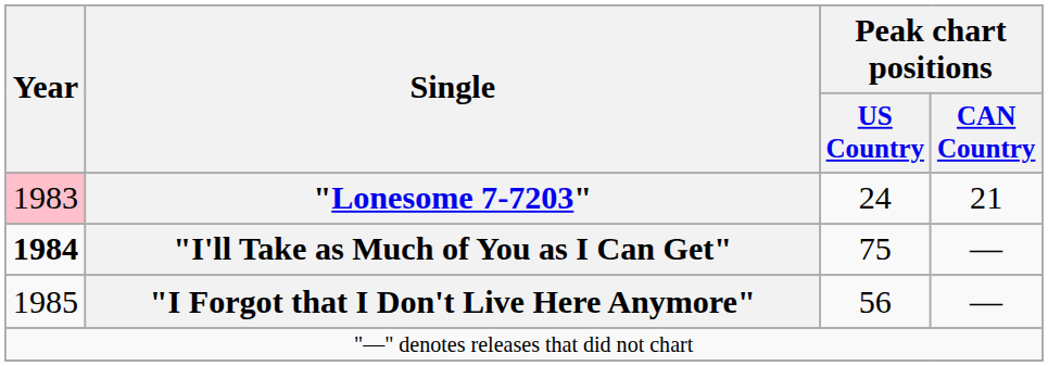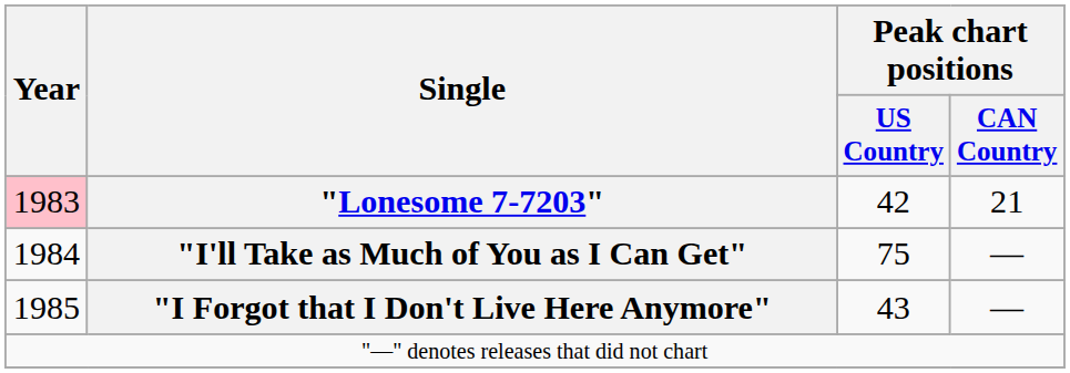"Lonesome 7-7203" | Peak chart positions / US Country: 24 -> 42
"I'll Take as Much of You as I Can Get" | Year: bold -> normal
"I Forgot that I Don't Live Here Anymore" | Peak chart positions / US Country: 56 -> 43
